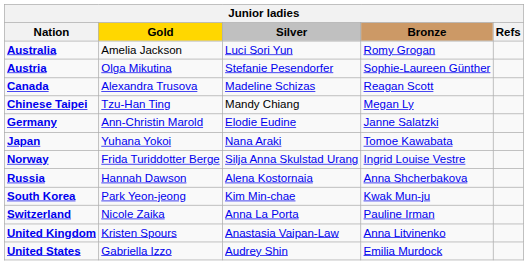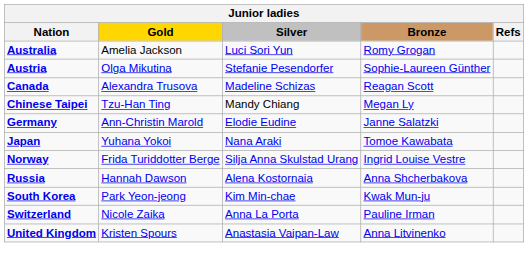- row: United States | Gabriella Izzo | Audrey Shin | Emilia Murdock
